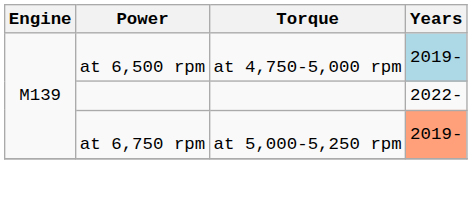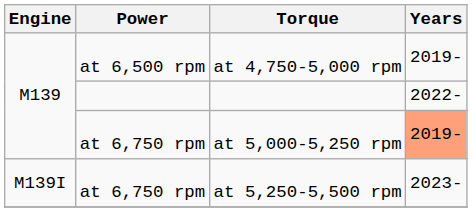at 4,750-5,000 rpm | Years: lightblue background -> no background
+ row: M139I | at 6,750 rpm | at 5,250-5,500 rpm | 2023-
